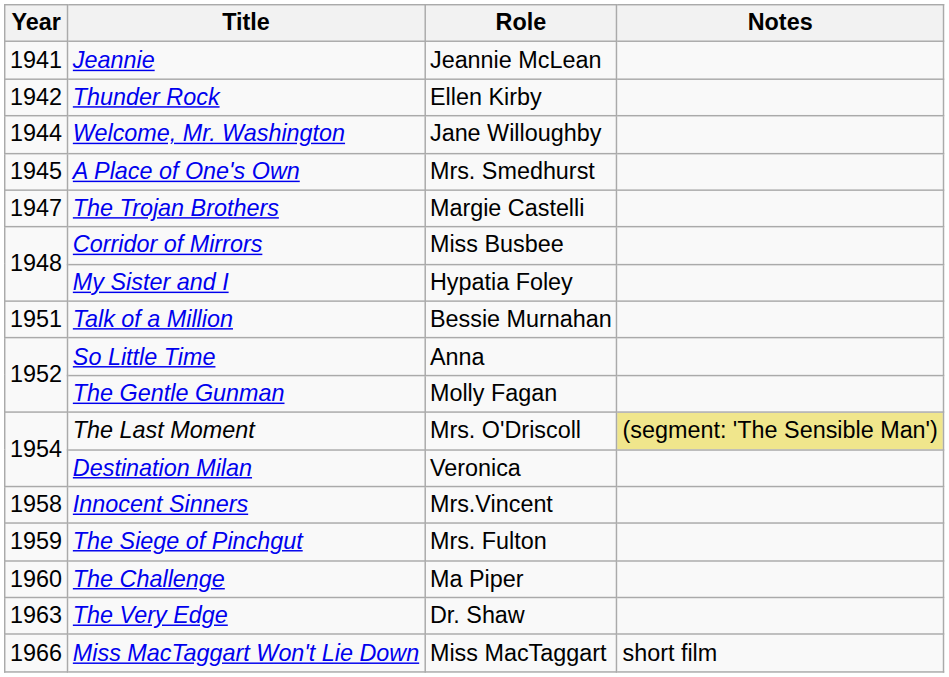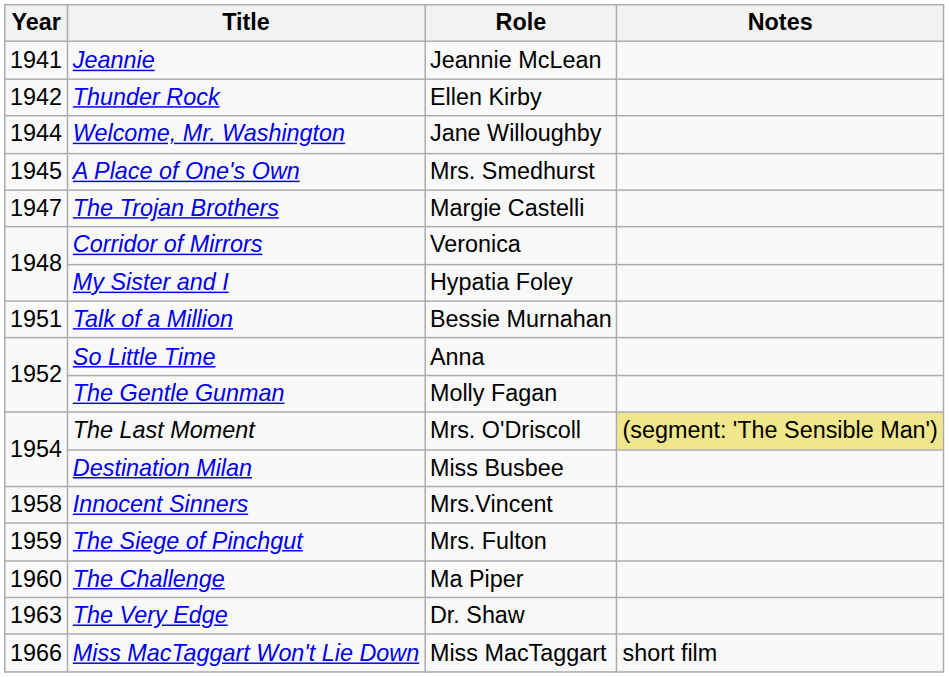Corridor of Mirrors | Role: Miss Busbee -> Veronica
Destination Milan | Role: Veronica -> Miss Busbee
